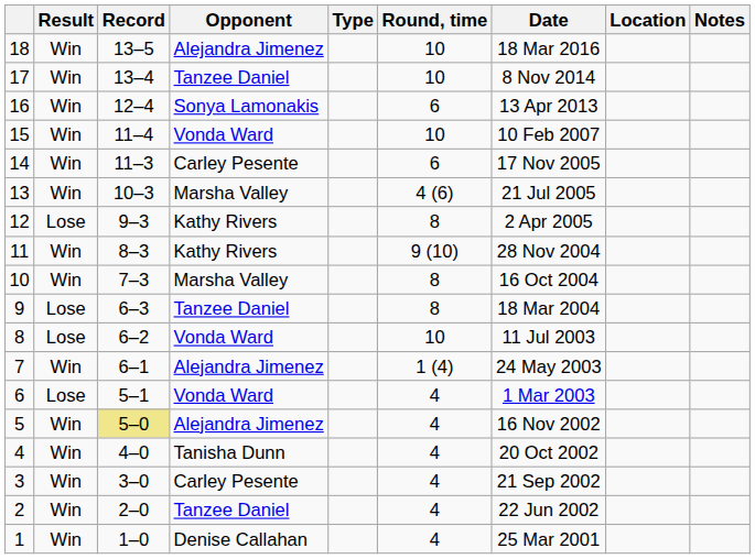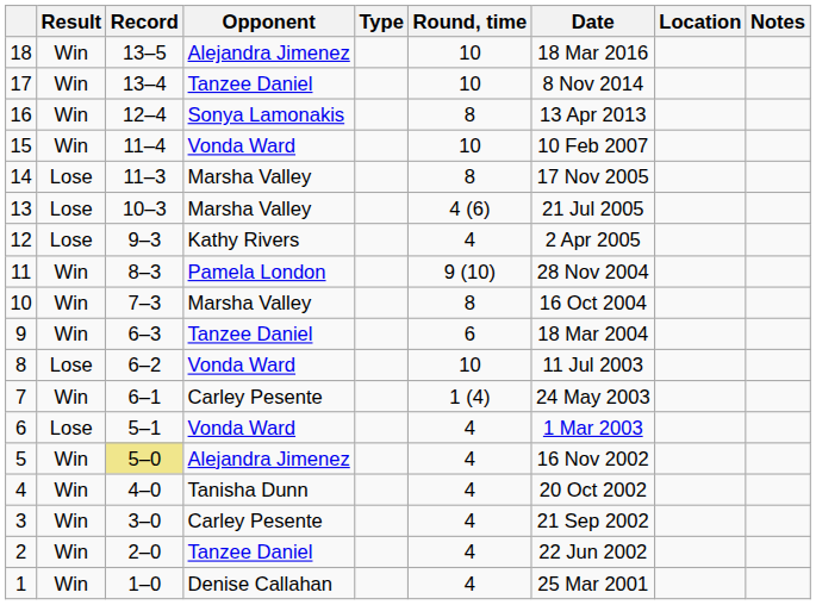16 | Round, time: 6 -> 8
14 | Result: Win -> Lose
14 | Opponent: Carley Pesente -> Marsha Valley
14 | Round, time: 6 -> 8
13 | Result: Win -> Lose
12 | Round, time: 8 -> 4
11 | Opponent: Kathy Rivers -> Pamela London
9 | Result: Lose -> Win
9 | Round, time: 8 -> 6
7 | Opponent: Alejandra Jimenez -> Carley Pesente
